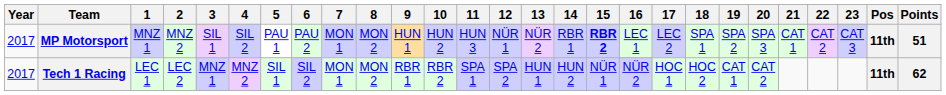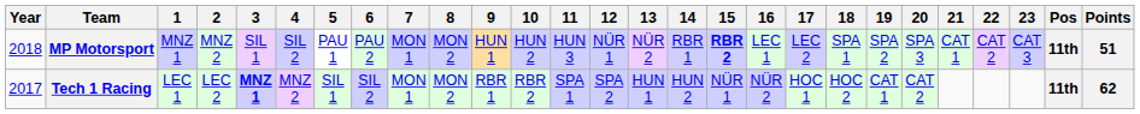MP Motorsport | Year: 2017 -> 2018
Tech 1 Racing | 3: normal -> bold
